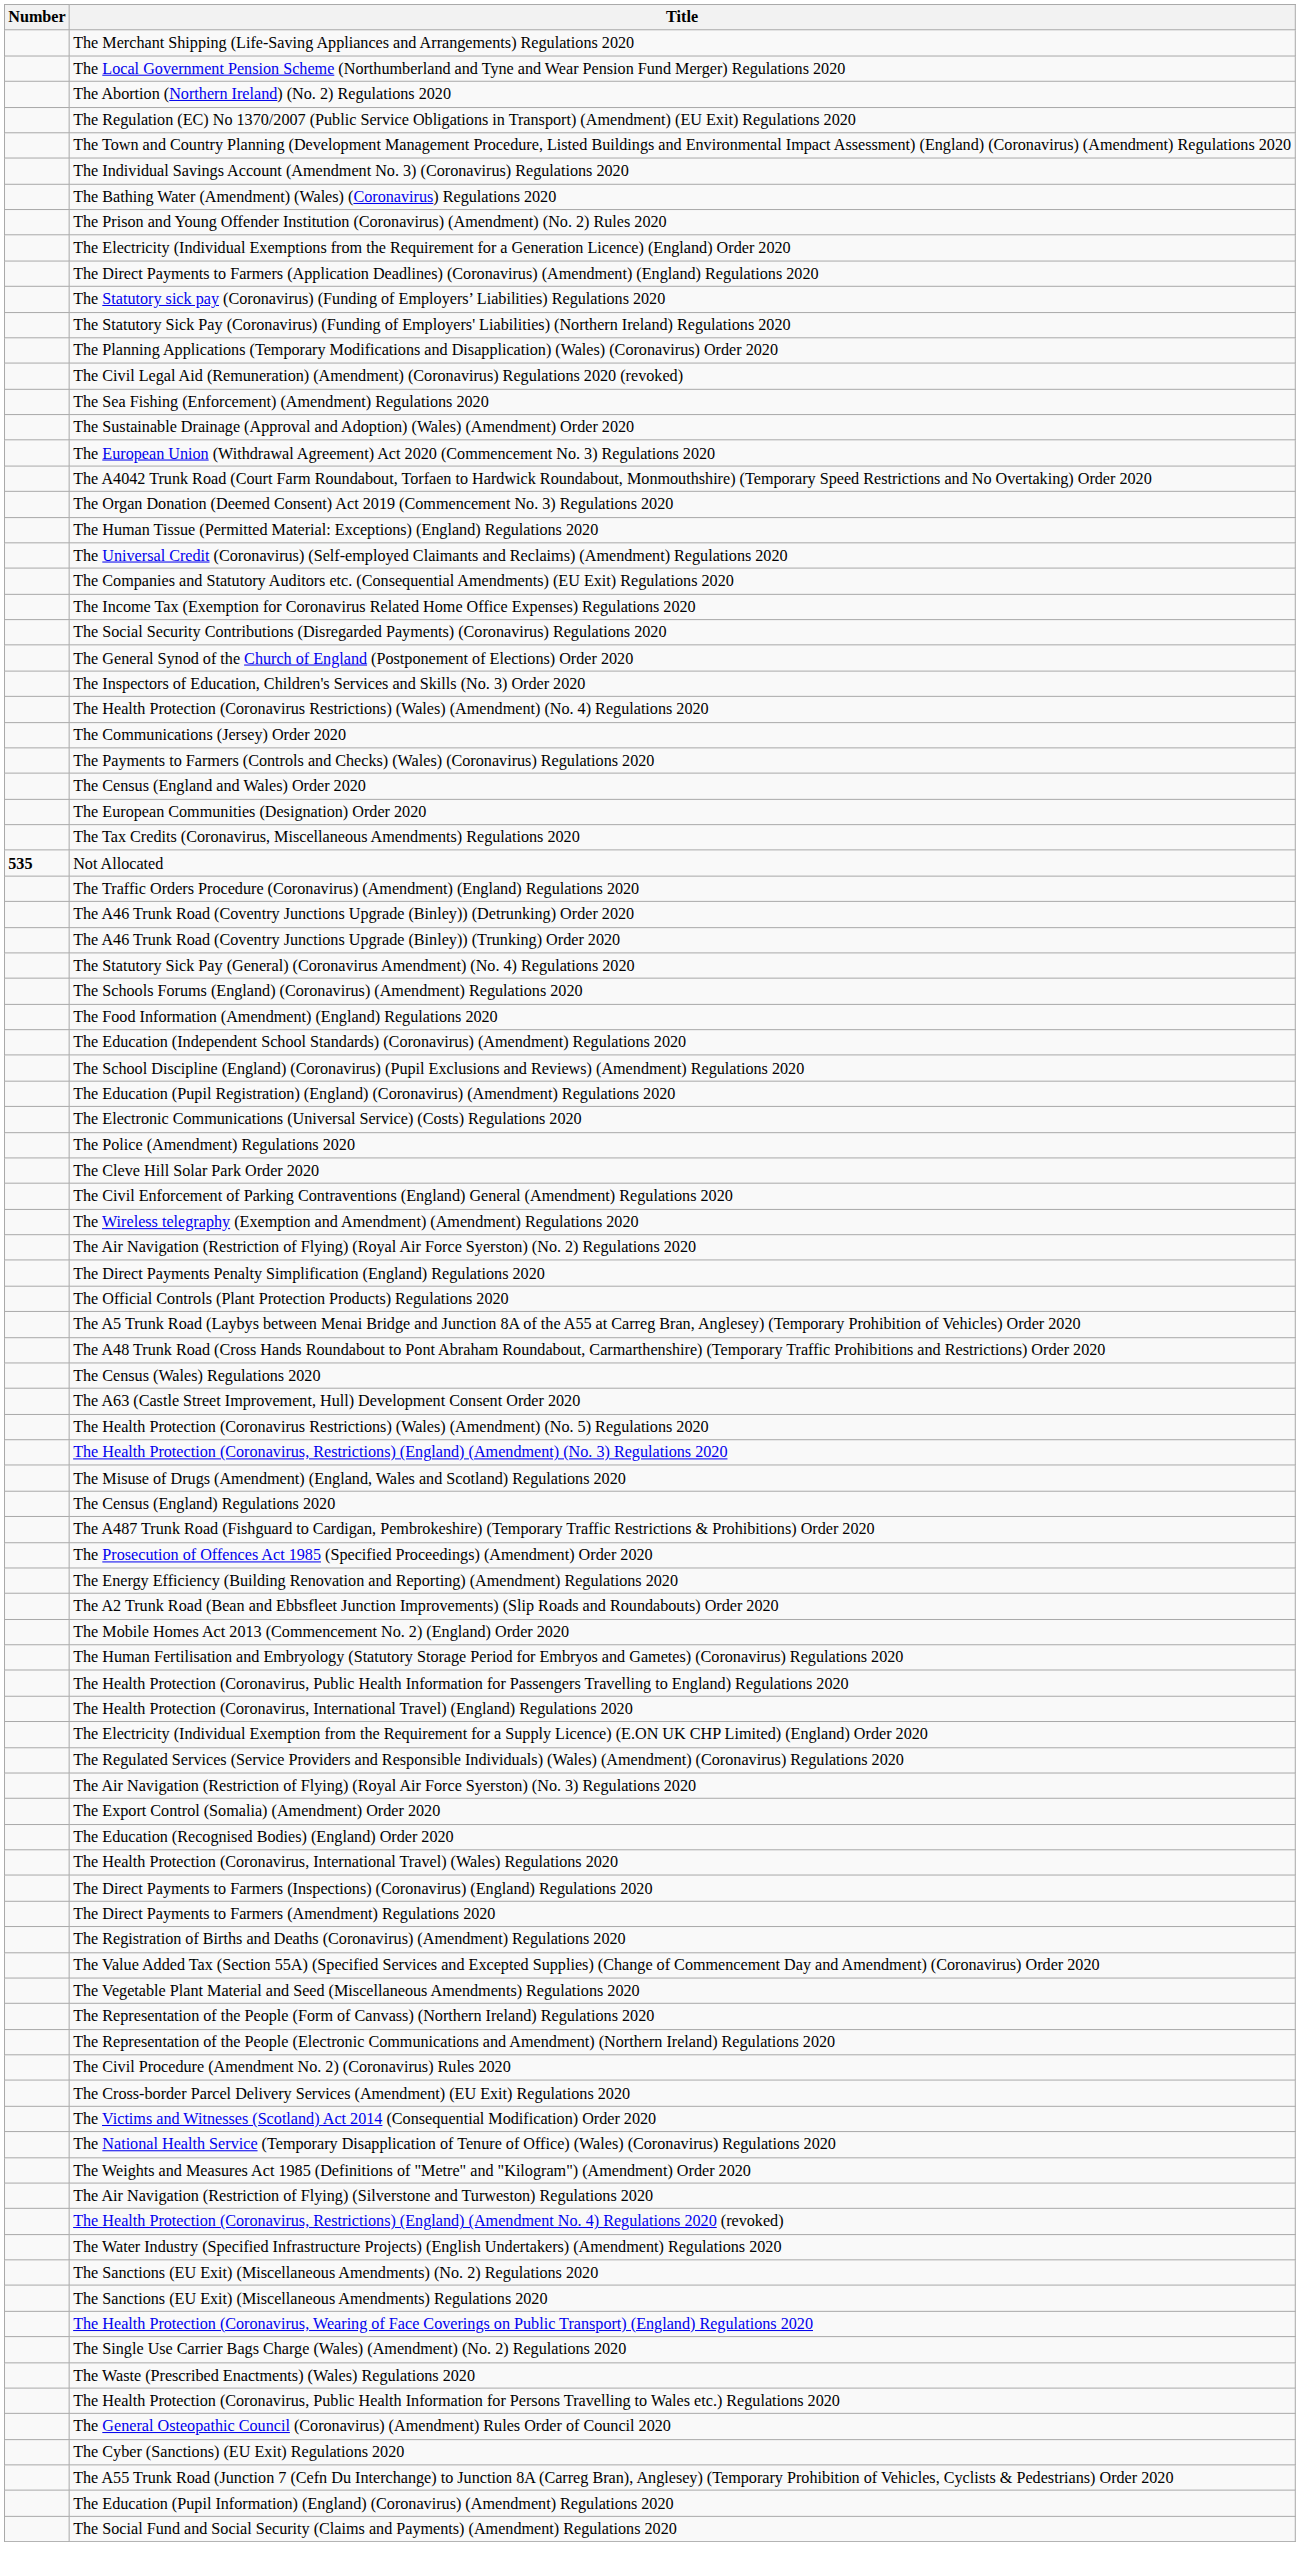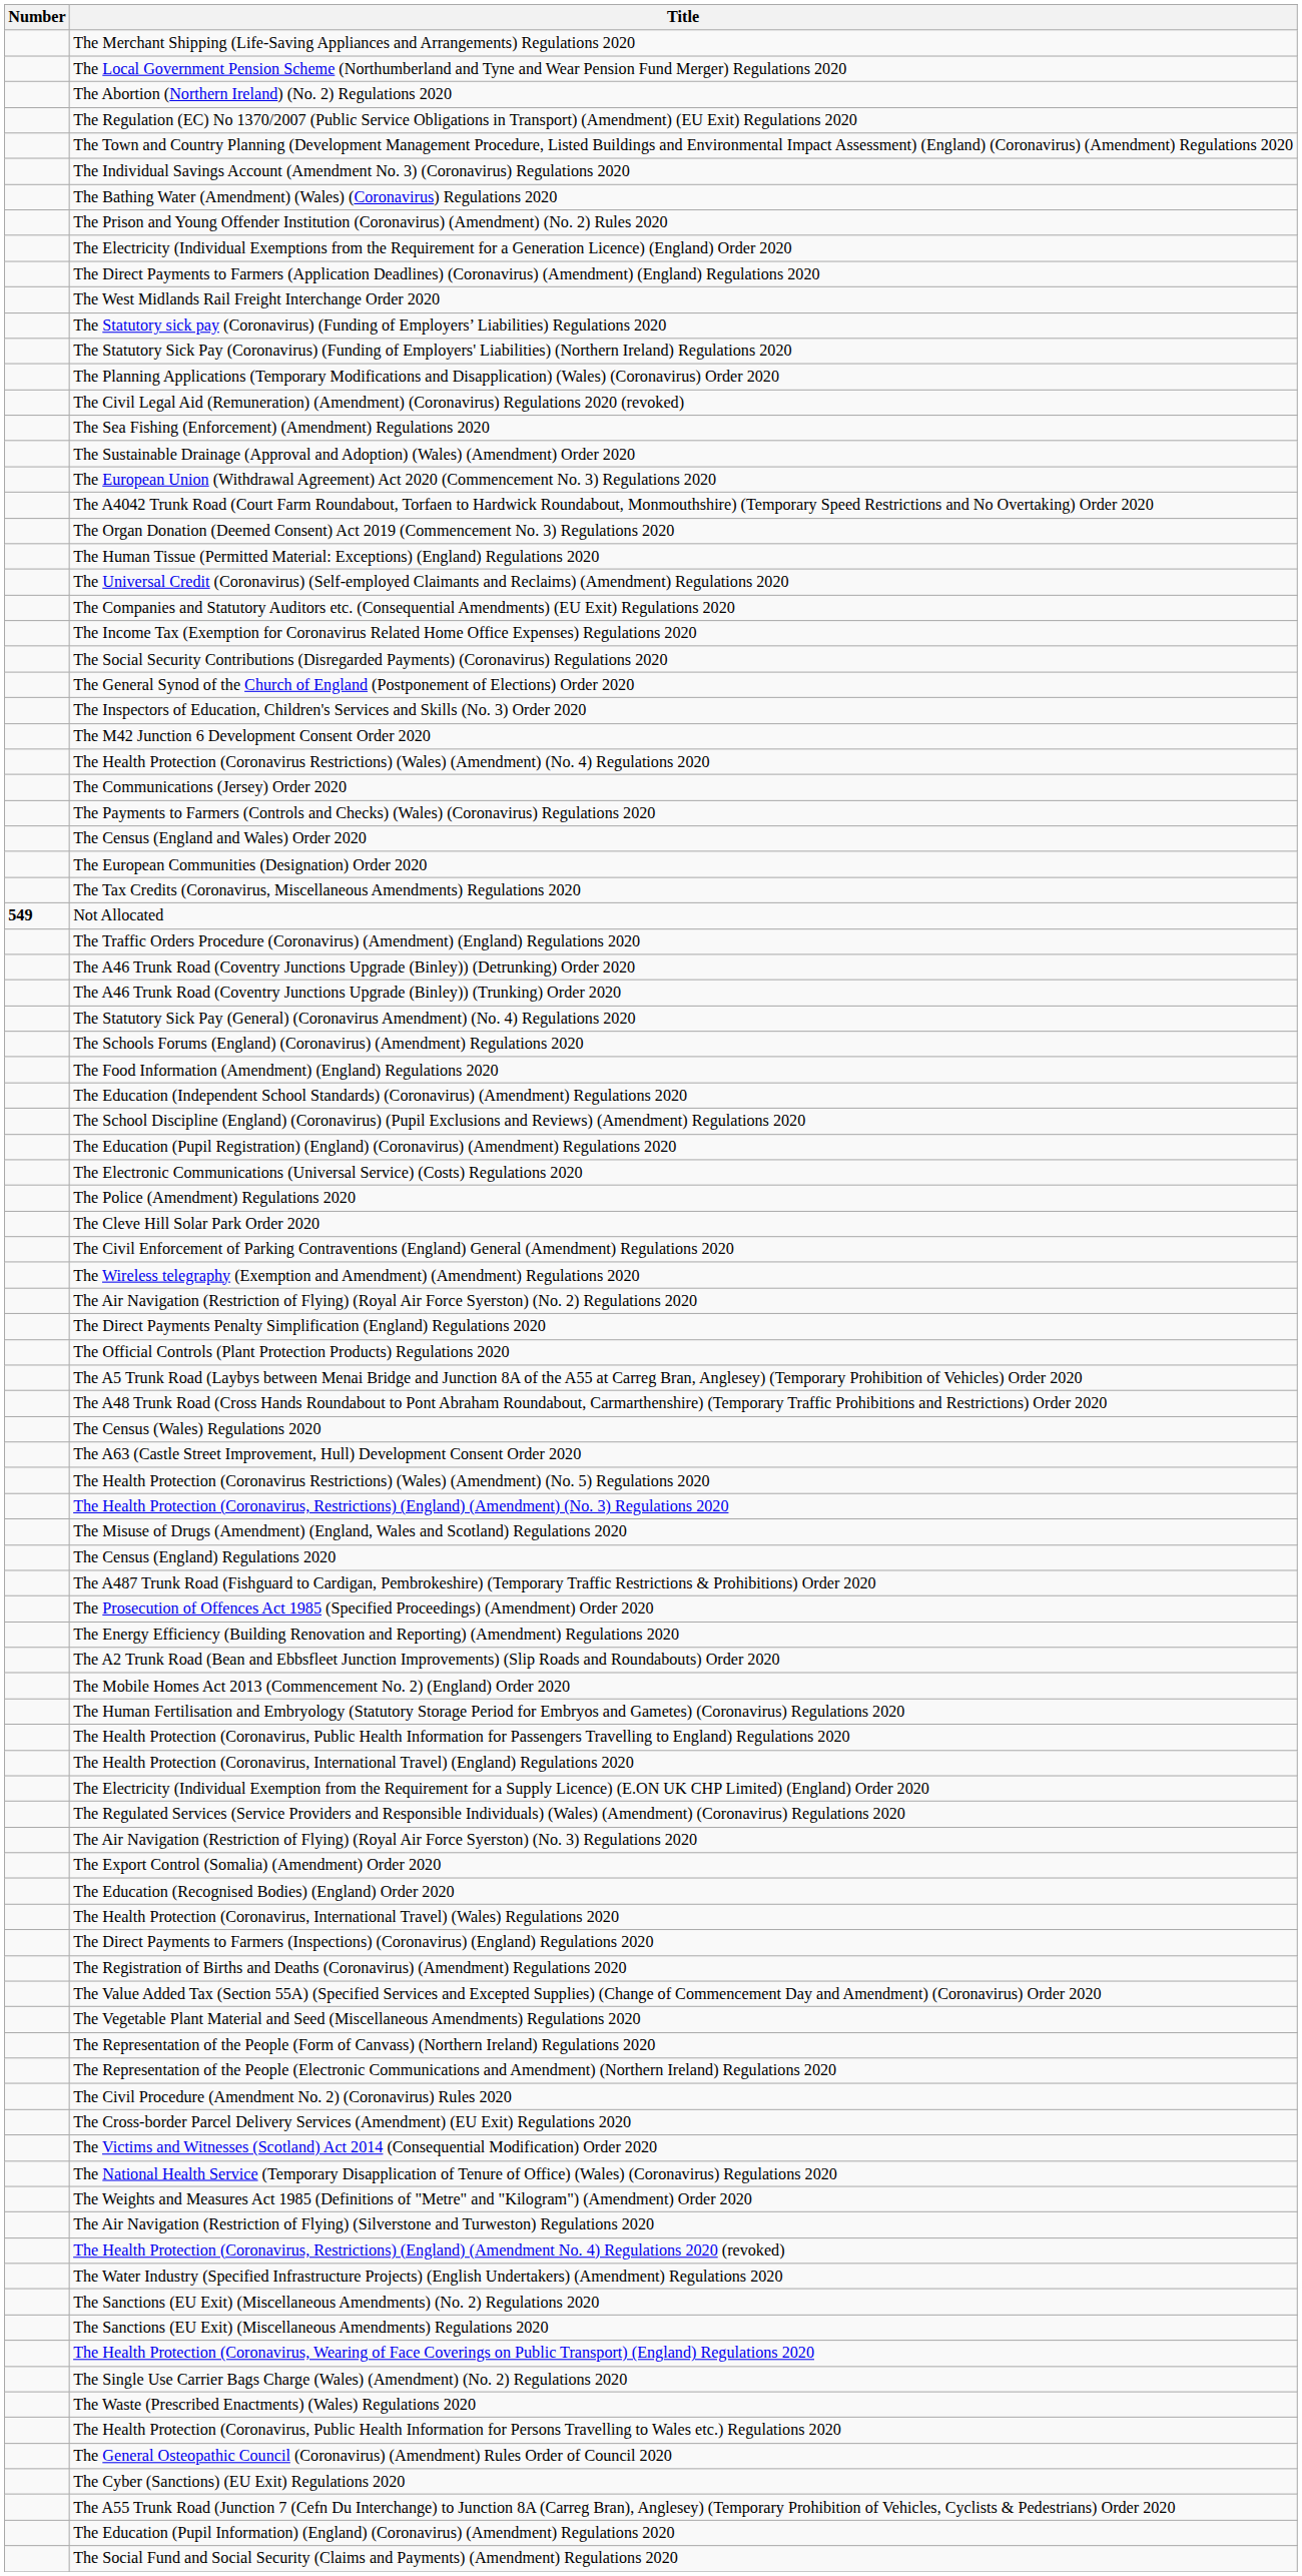+ row: The West Midlands Rail Freight Interchange Order 2020
+ row: The M42 Junction 6 Development Consent Order 2020
Not Allocated | Number: 535 -> 549
- row: The Direct Payments to Farmers (Amendment) Regulations 2020
